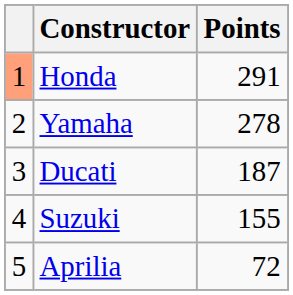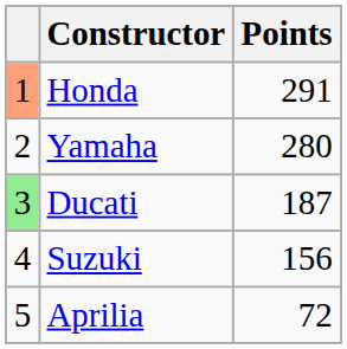Yamaha | Points: 278 -> 280
Ducati | column 1: no background -> lightgreen background
Suzuki | Points: 155 -> 156
